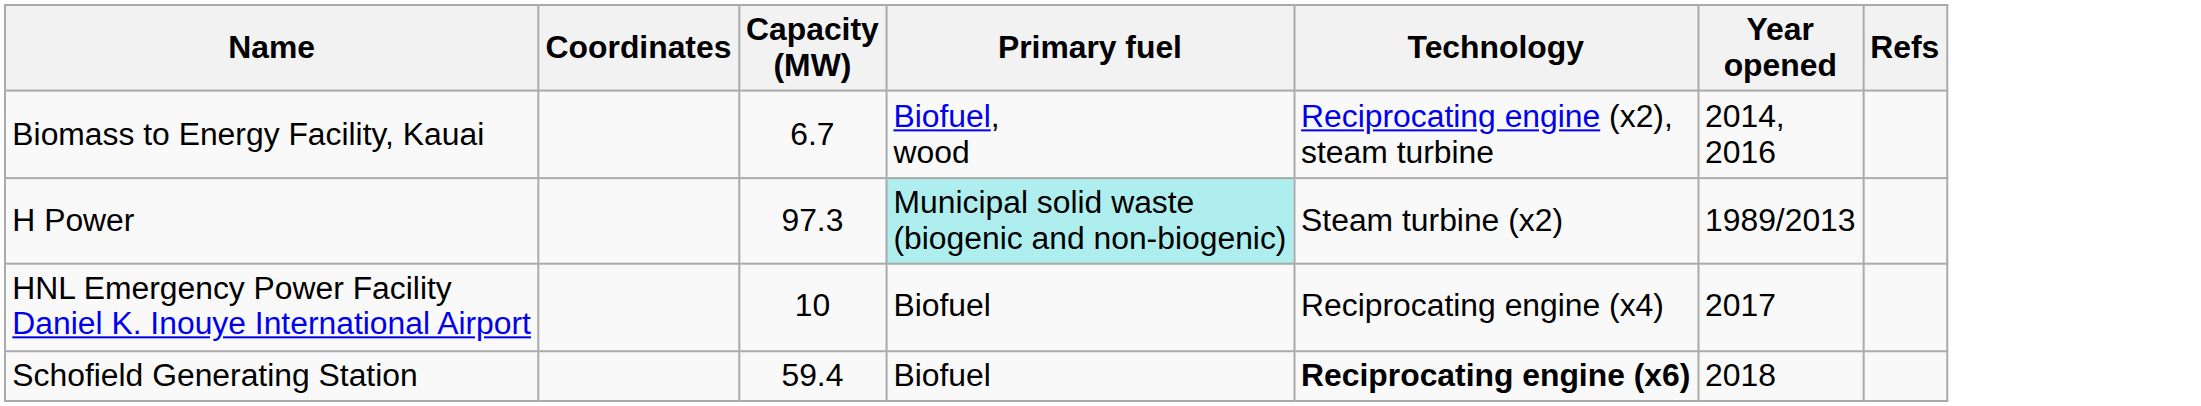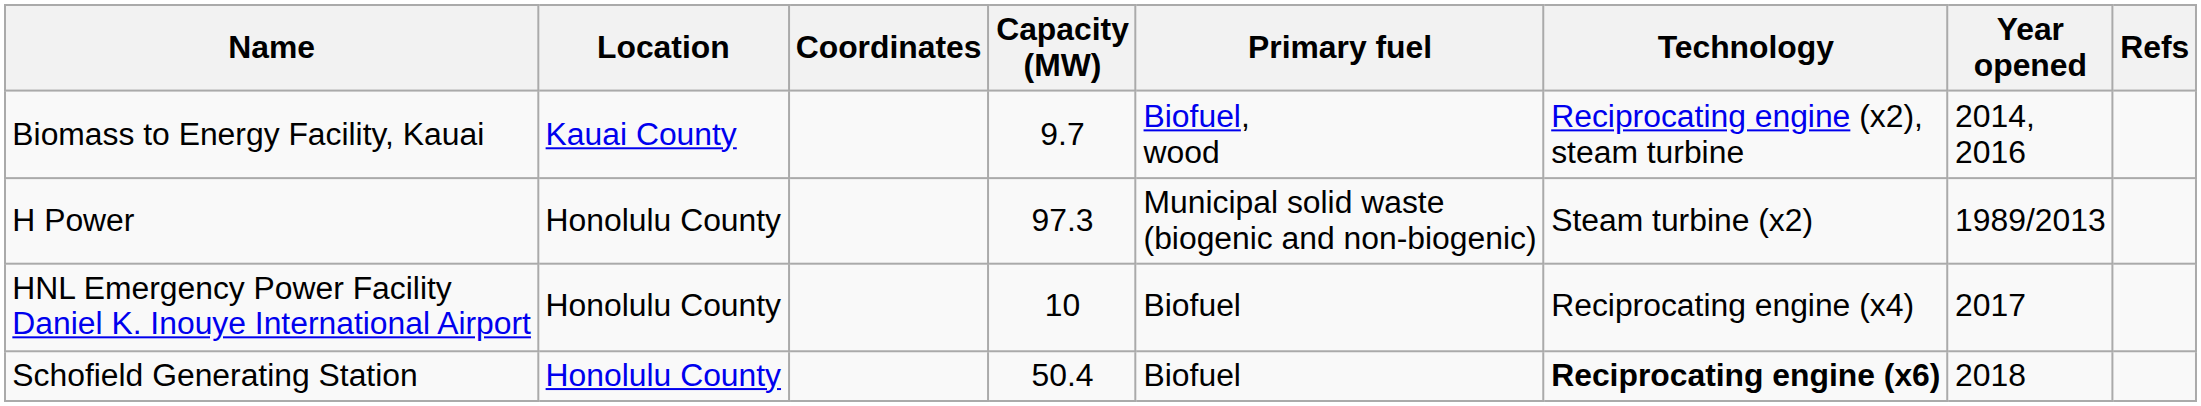+ column: Location | Kauai County | Honolulu County | Honolulu County | Honolulu County
Biomass to Energy Facility, Kauai | Capacity (MW): 6.7 -> 9.7
H Power | Primary fuel: paleturquoise background -> no background
Schofield Generating Station | Capacity (MW): 59.4 -> 50.4
